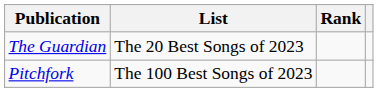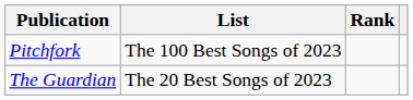rows swapped: The Guardian <-> Pitchfork
